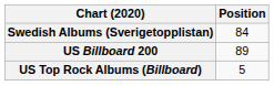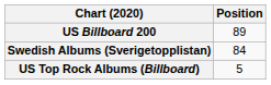rows swapped: Swedish Albums (Sverigetopplistan) <-> US Billboard 200
